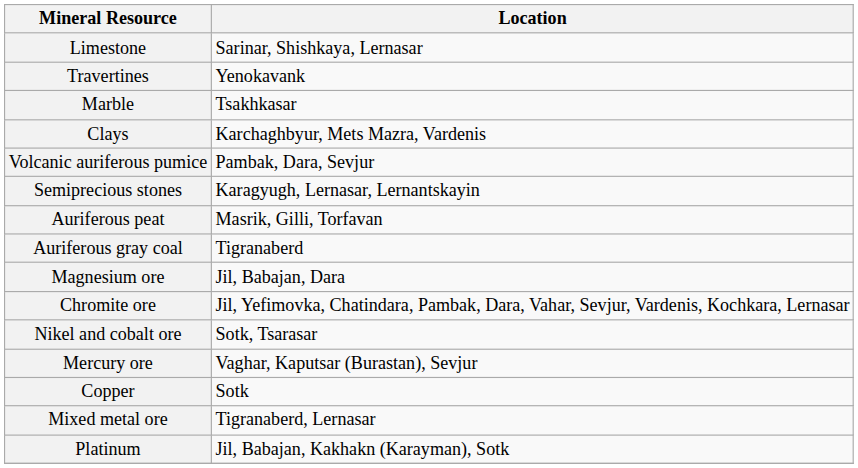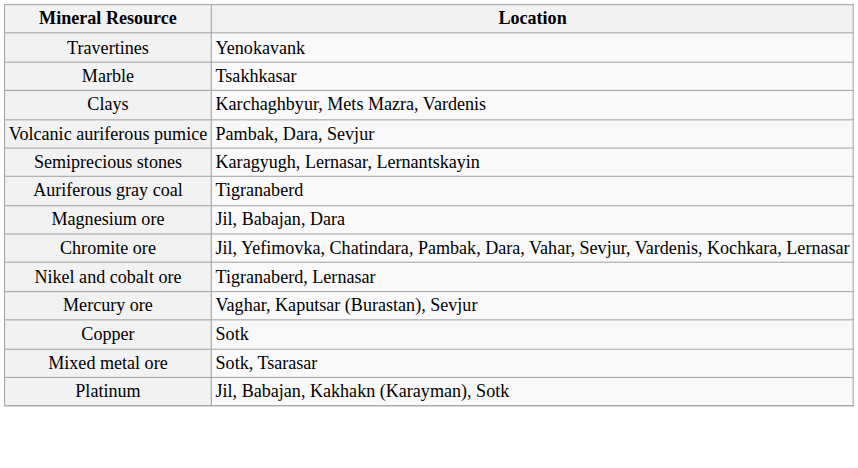- row: Limestone | Sarinar, Shishkaya, Lernasar
- row: Auriferous peat | Masrik, Gilli, Torfavan
Nikel and cobalt ore | Location: Sotk, Tsarasar -> Tigranaberd, Lernasar
Mixed metal ore | Location: Tigranaberd, Lernasar -> Sotk, Tsarasar
